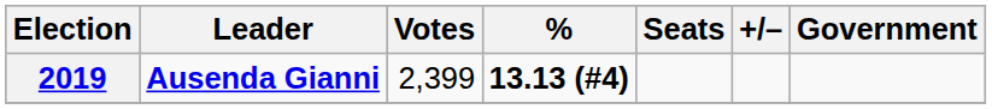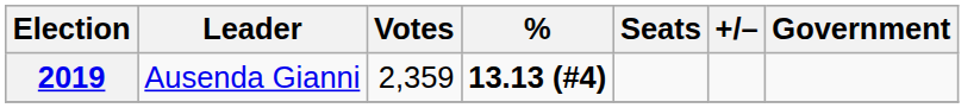2019 | Leader: bold -> normal
2019 | Votes: 2,399 -> 2,359
